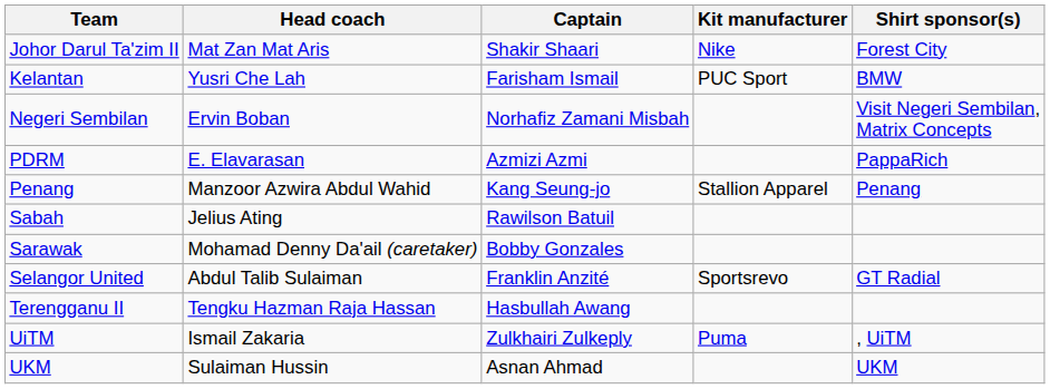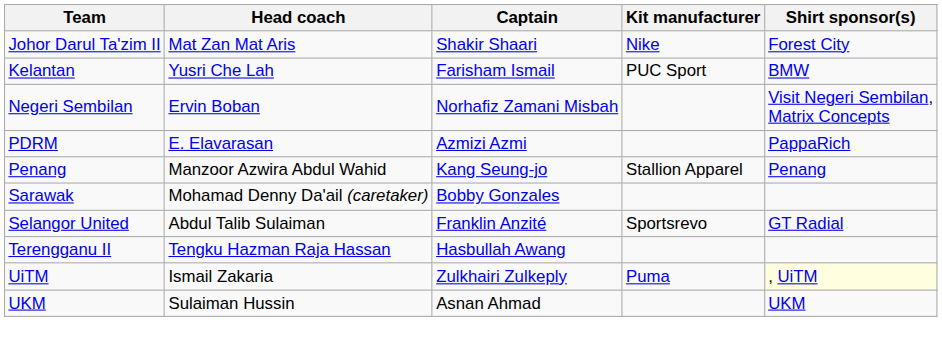- row: Sabah | Jelius Ating | Rawilson Batuil
UiTM | Shirt sponsor(s): no background -> lightyellow background
